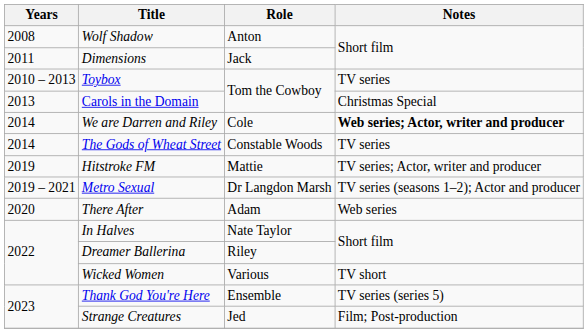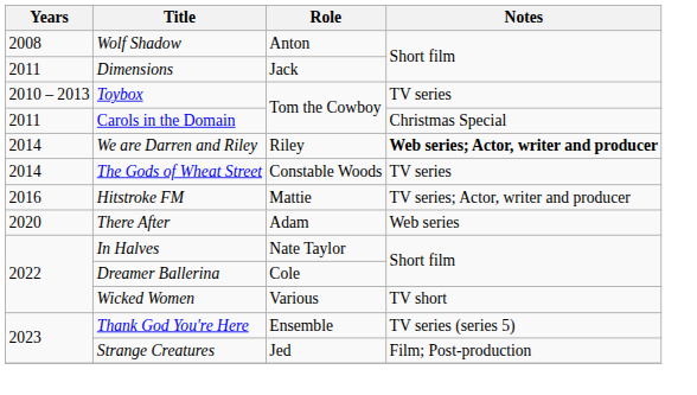Carols in the Domain | Years: 2013 -> 2011
We are Darren and Riley | Role: Cole -> Riley
Hitstroke FM | Years: 2019 -> 2016
- row: 2019 – 2021 | Metro Sexual | Dr Langdon Marsh | TV series (seasons 1–2); Actor and producer
Dreamer Ballerina | Role: Riley -> Cole
